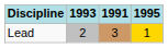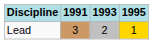columns swapped: 1991 <-> 1993
